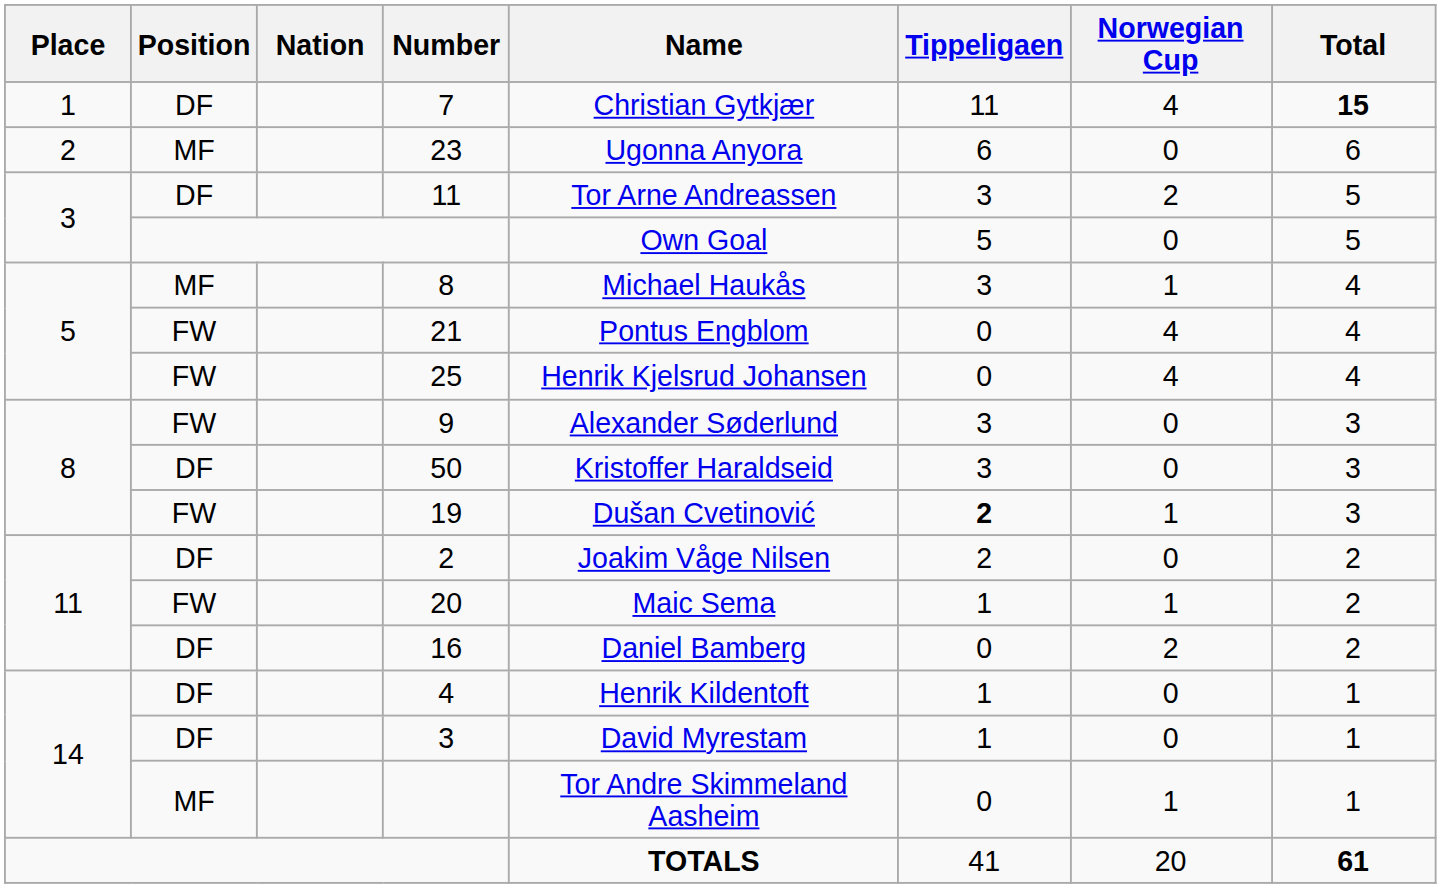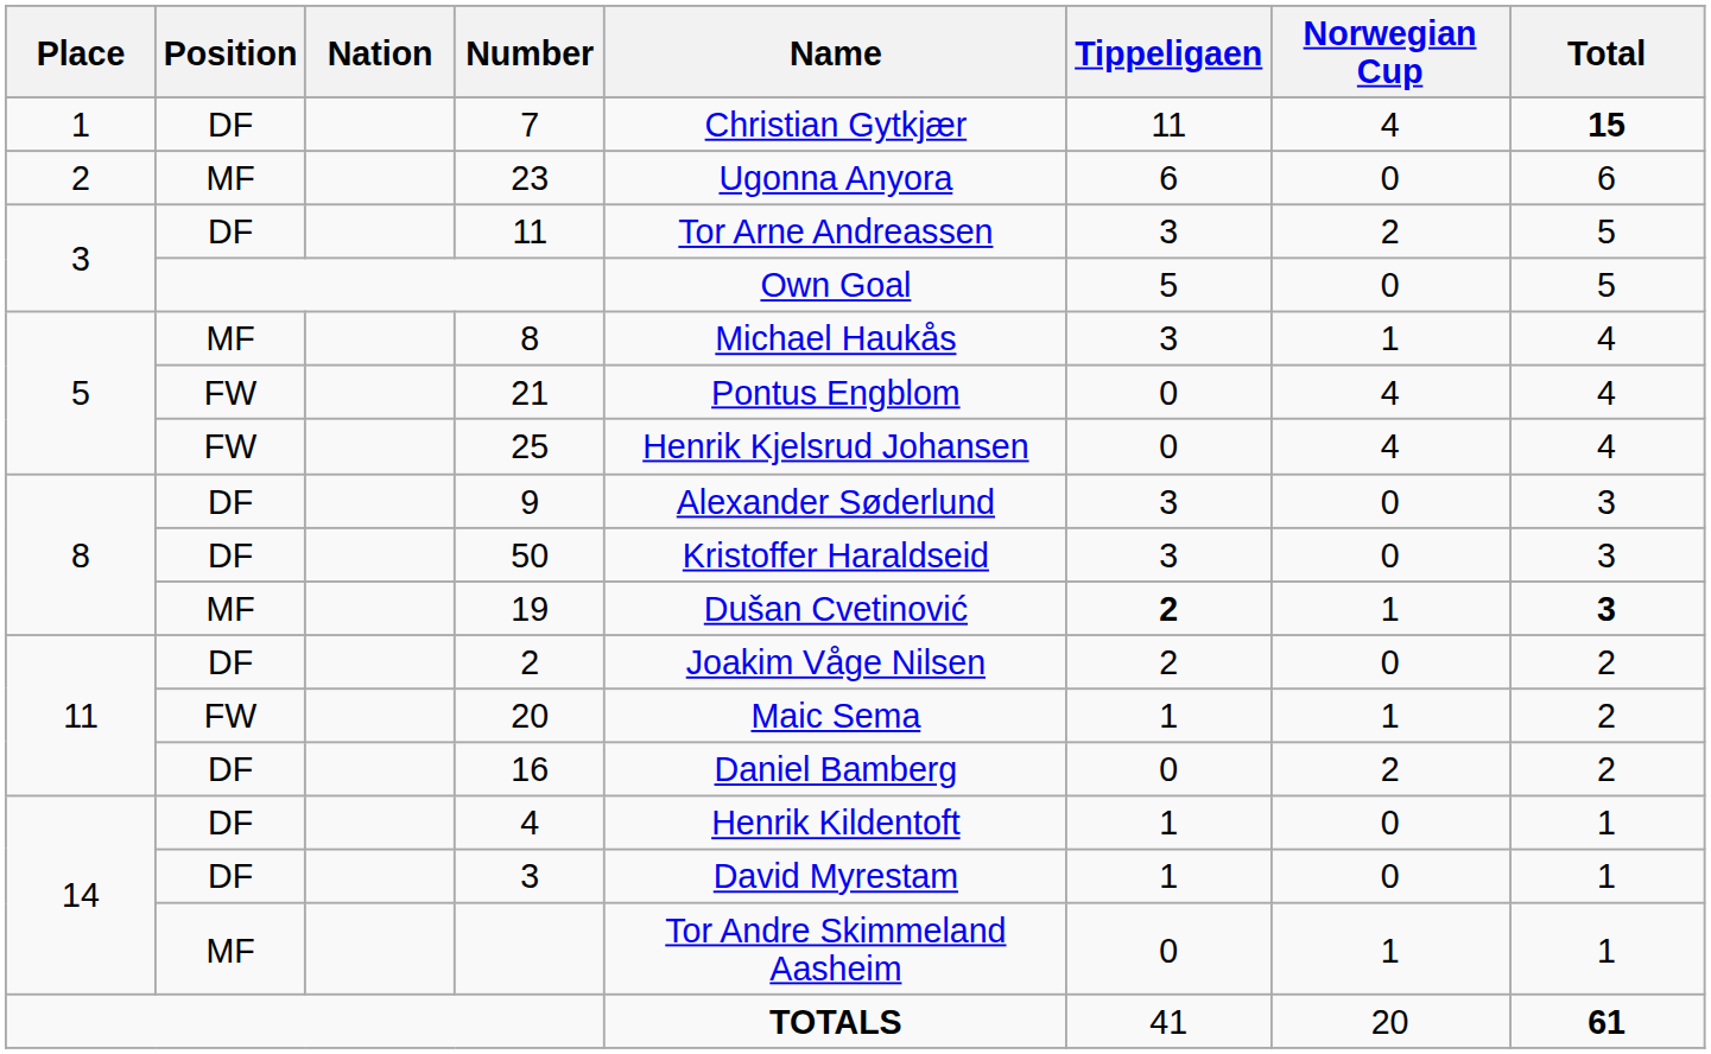9 | Position: FW -> DF
19 | Position: FW -> MF
19 | Total: normal -> bold
